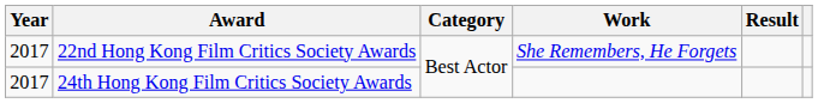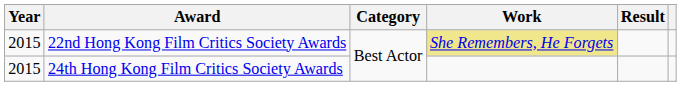22nd Hong Kong Film Critics Society Awards | Year: 2017 -> 2015
22nd Hong Kong Film Critics Society Awards | Work: no background -> khaki background
24th Hong Kong Film Critics Society Awards | Year: 2017 -> 2015
